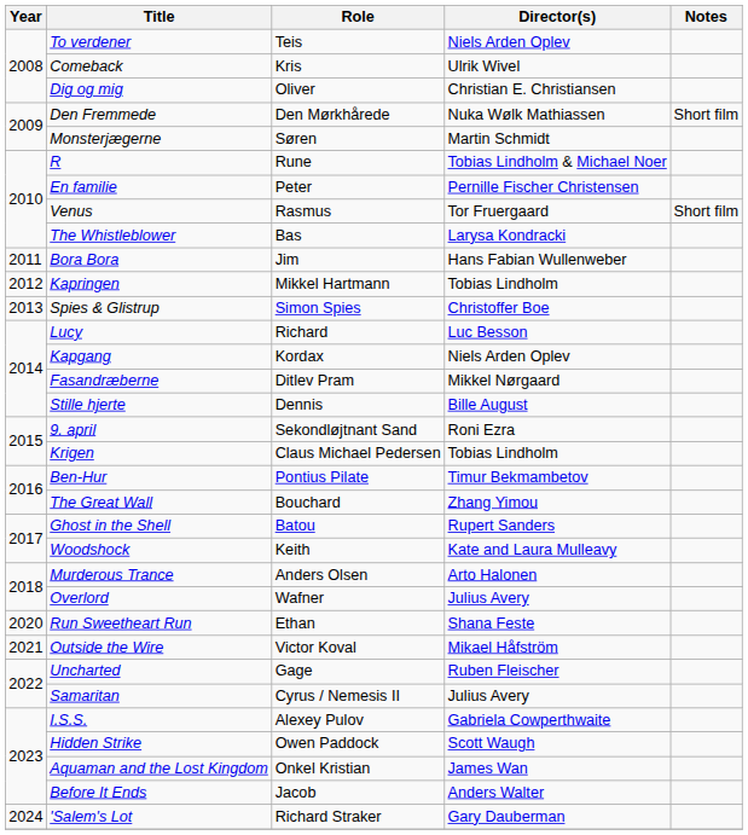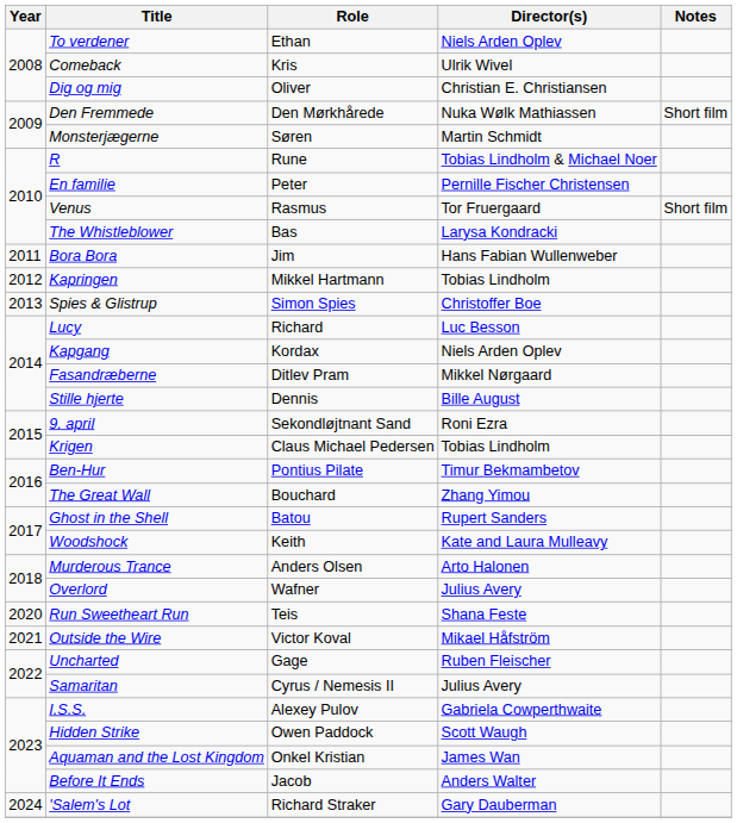To verdener | Role: Teis -> Ethan
Run Sweetheart Run | Role: Ethan -> Teis
